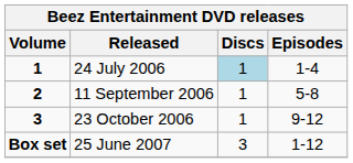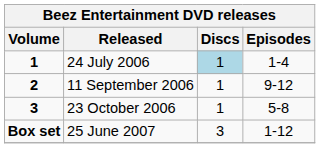11 September 2006 | Episodes: 5-8 -> 9-12
23 October 2006 | Episodes: 9-12 -> 5-8
